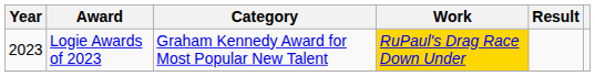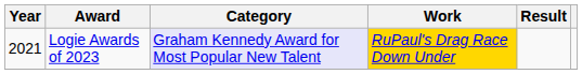Logie Awards of 2023 | Year: 2023 -> 2021
Logie Awards of 2023 | Category: no background -> lavender background
